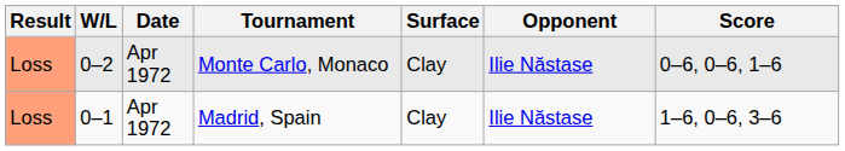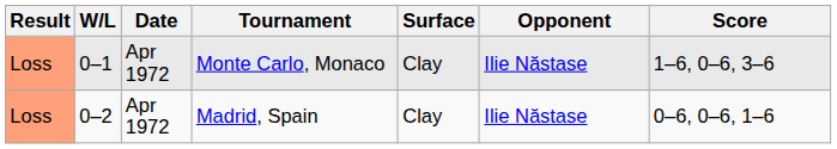Monte Carlo, Monaco | W/L: 0–2 -> 0–1
Monte Carlo, Monaco | Score: 0–6, 0–6, 1–6 -> 1–6, 0–6, 3–6
Madrid, Spain | W/L: 0–1 -> 0–2
Madrid, Spain | Score: 1–6, 0–6, 3–6 -> 0–6, 0–6, 1–6
